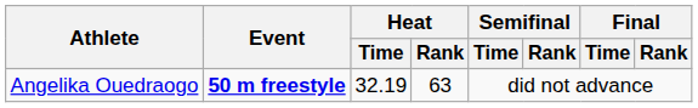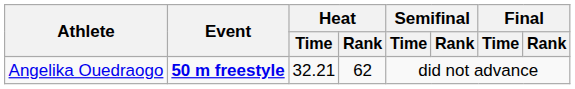Angelika Ouedraogo | Heat / Time: 32.19 -> 32.21
Angelika Ouedraogo | Heat / Rank: 63 -> 62
